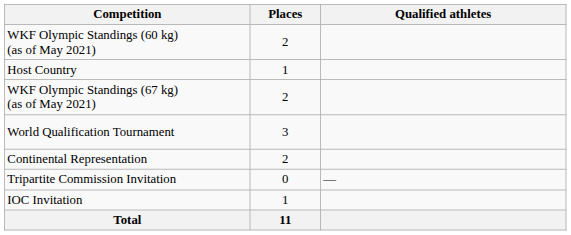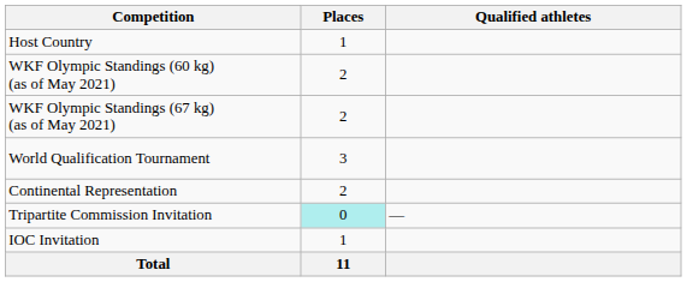rows swapped: Host Country <-> WKF Olympic Standings (60 kg) (as of May 2021)
Tripartite Commission Invitation | Places: no background -> paleturquoise background
